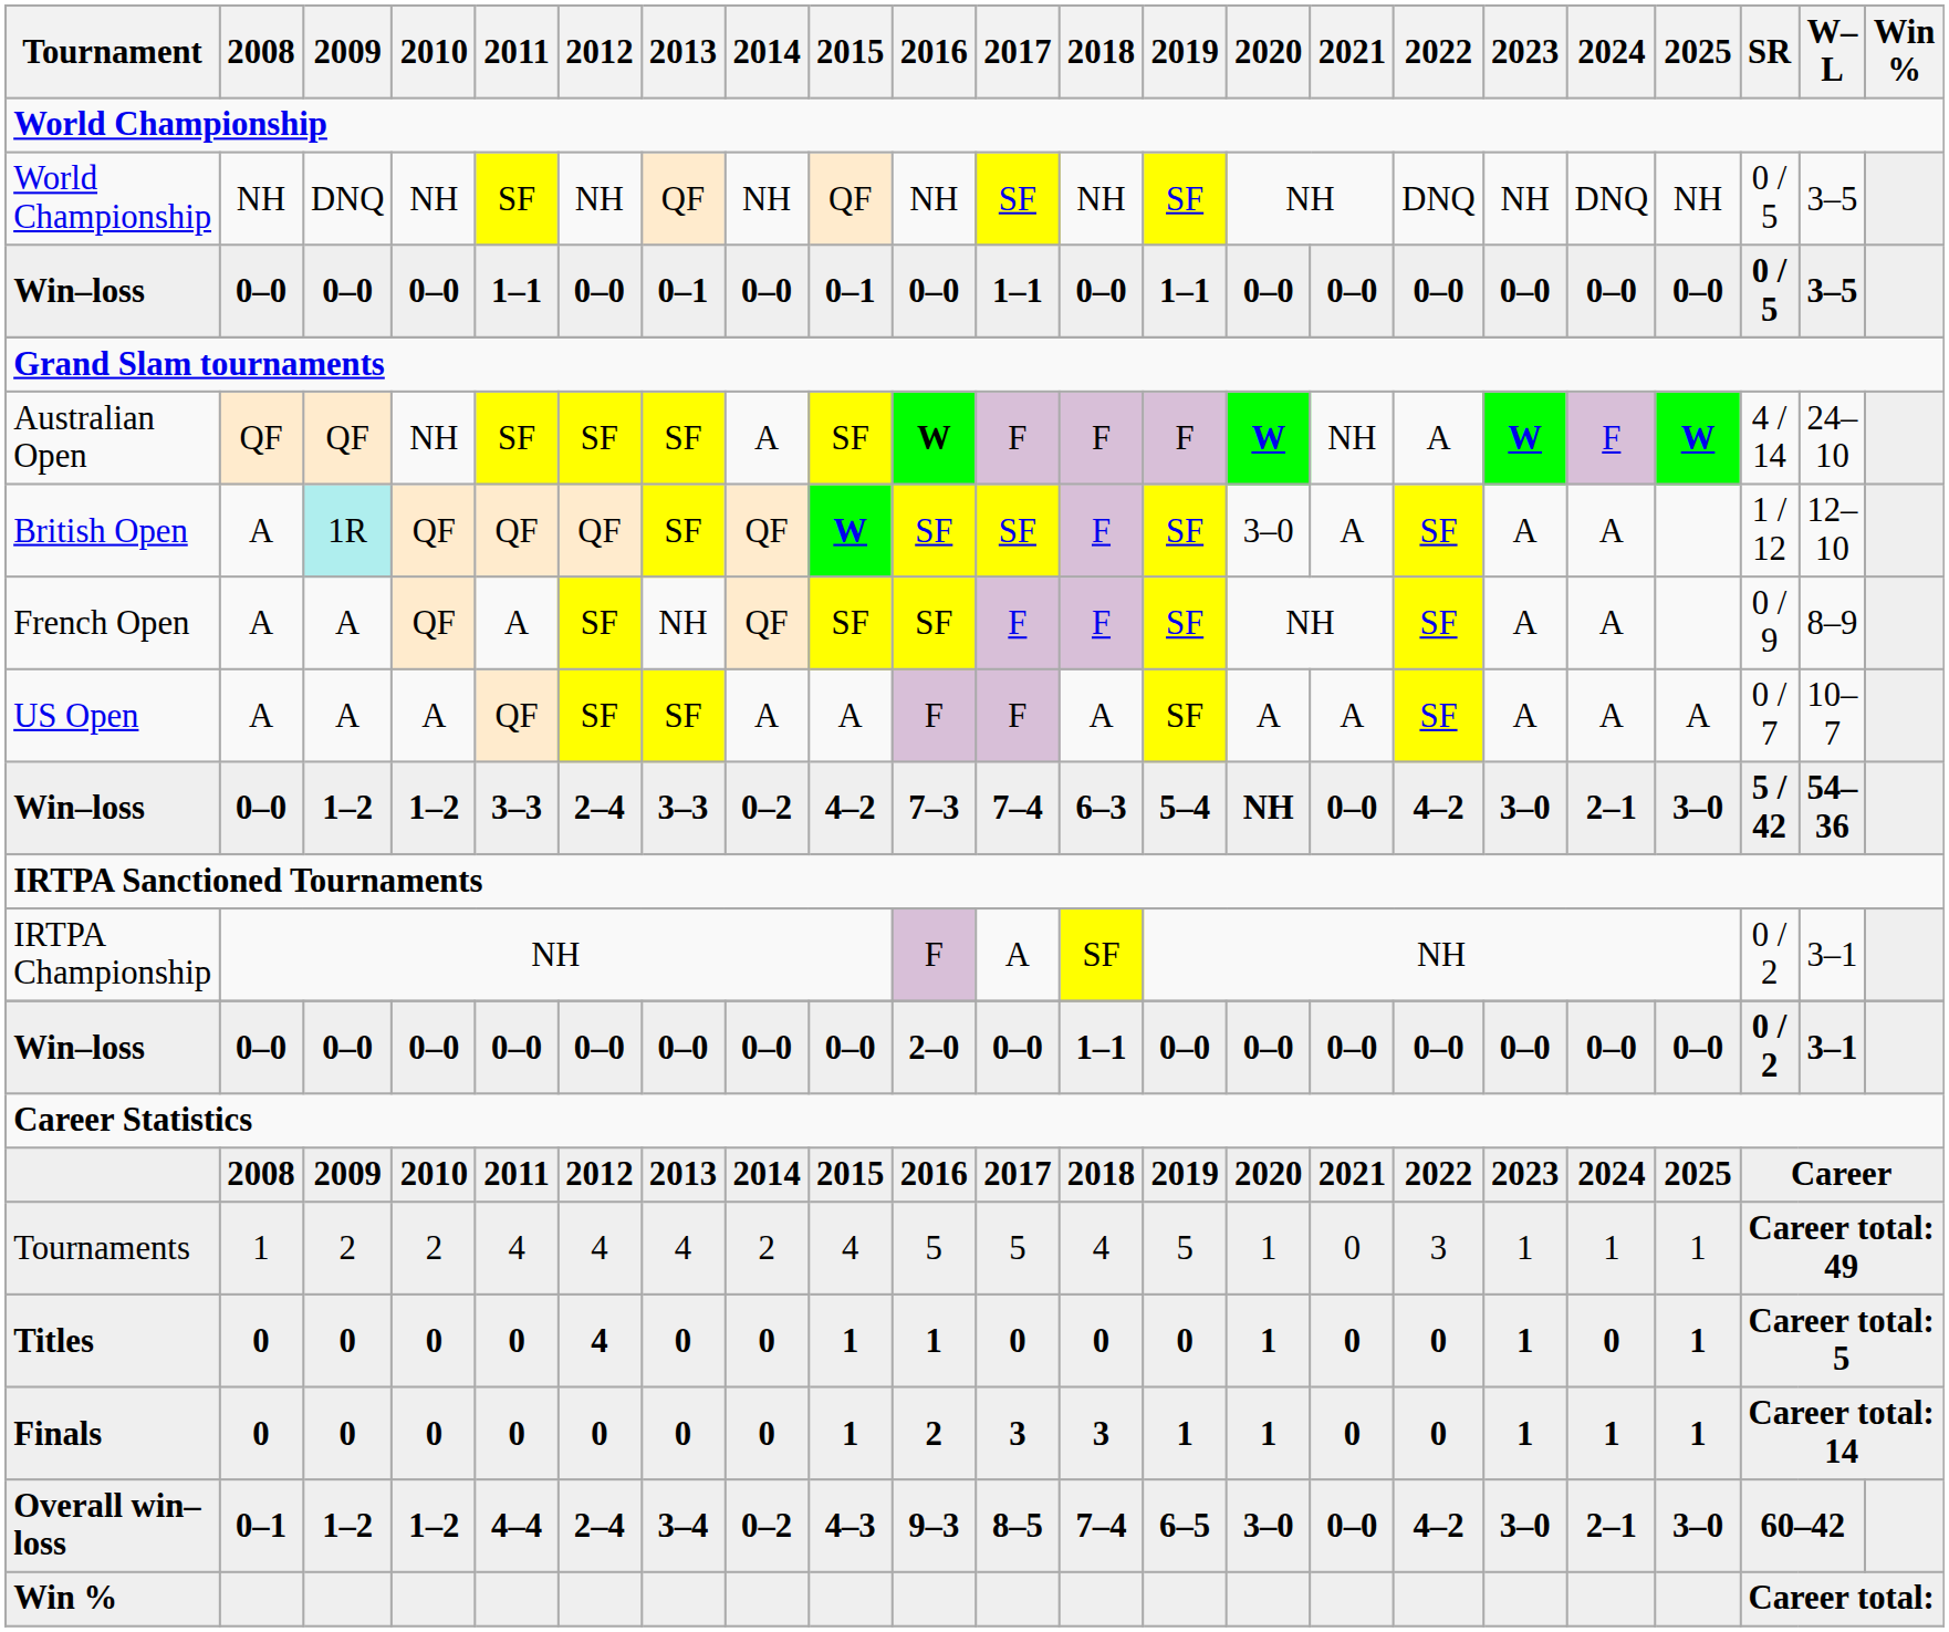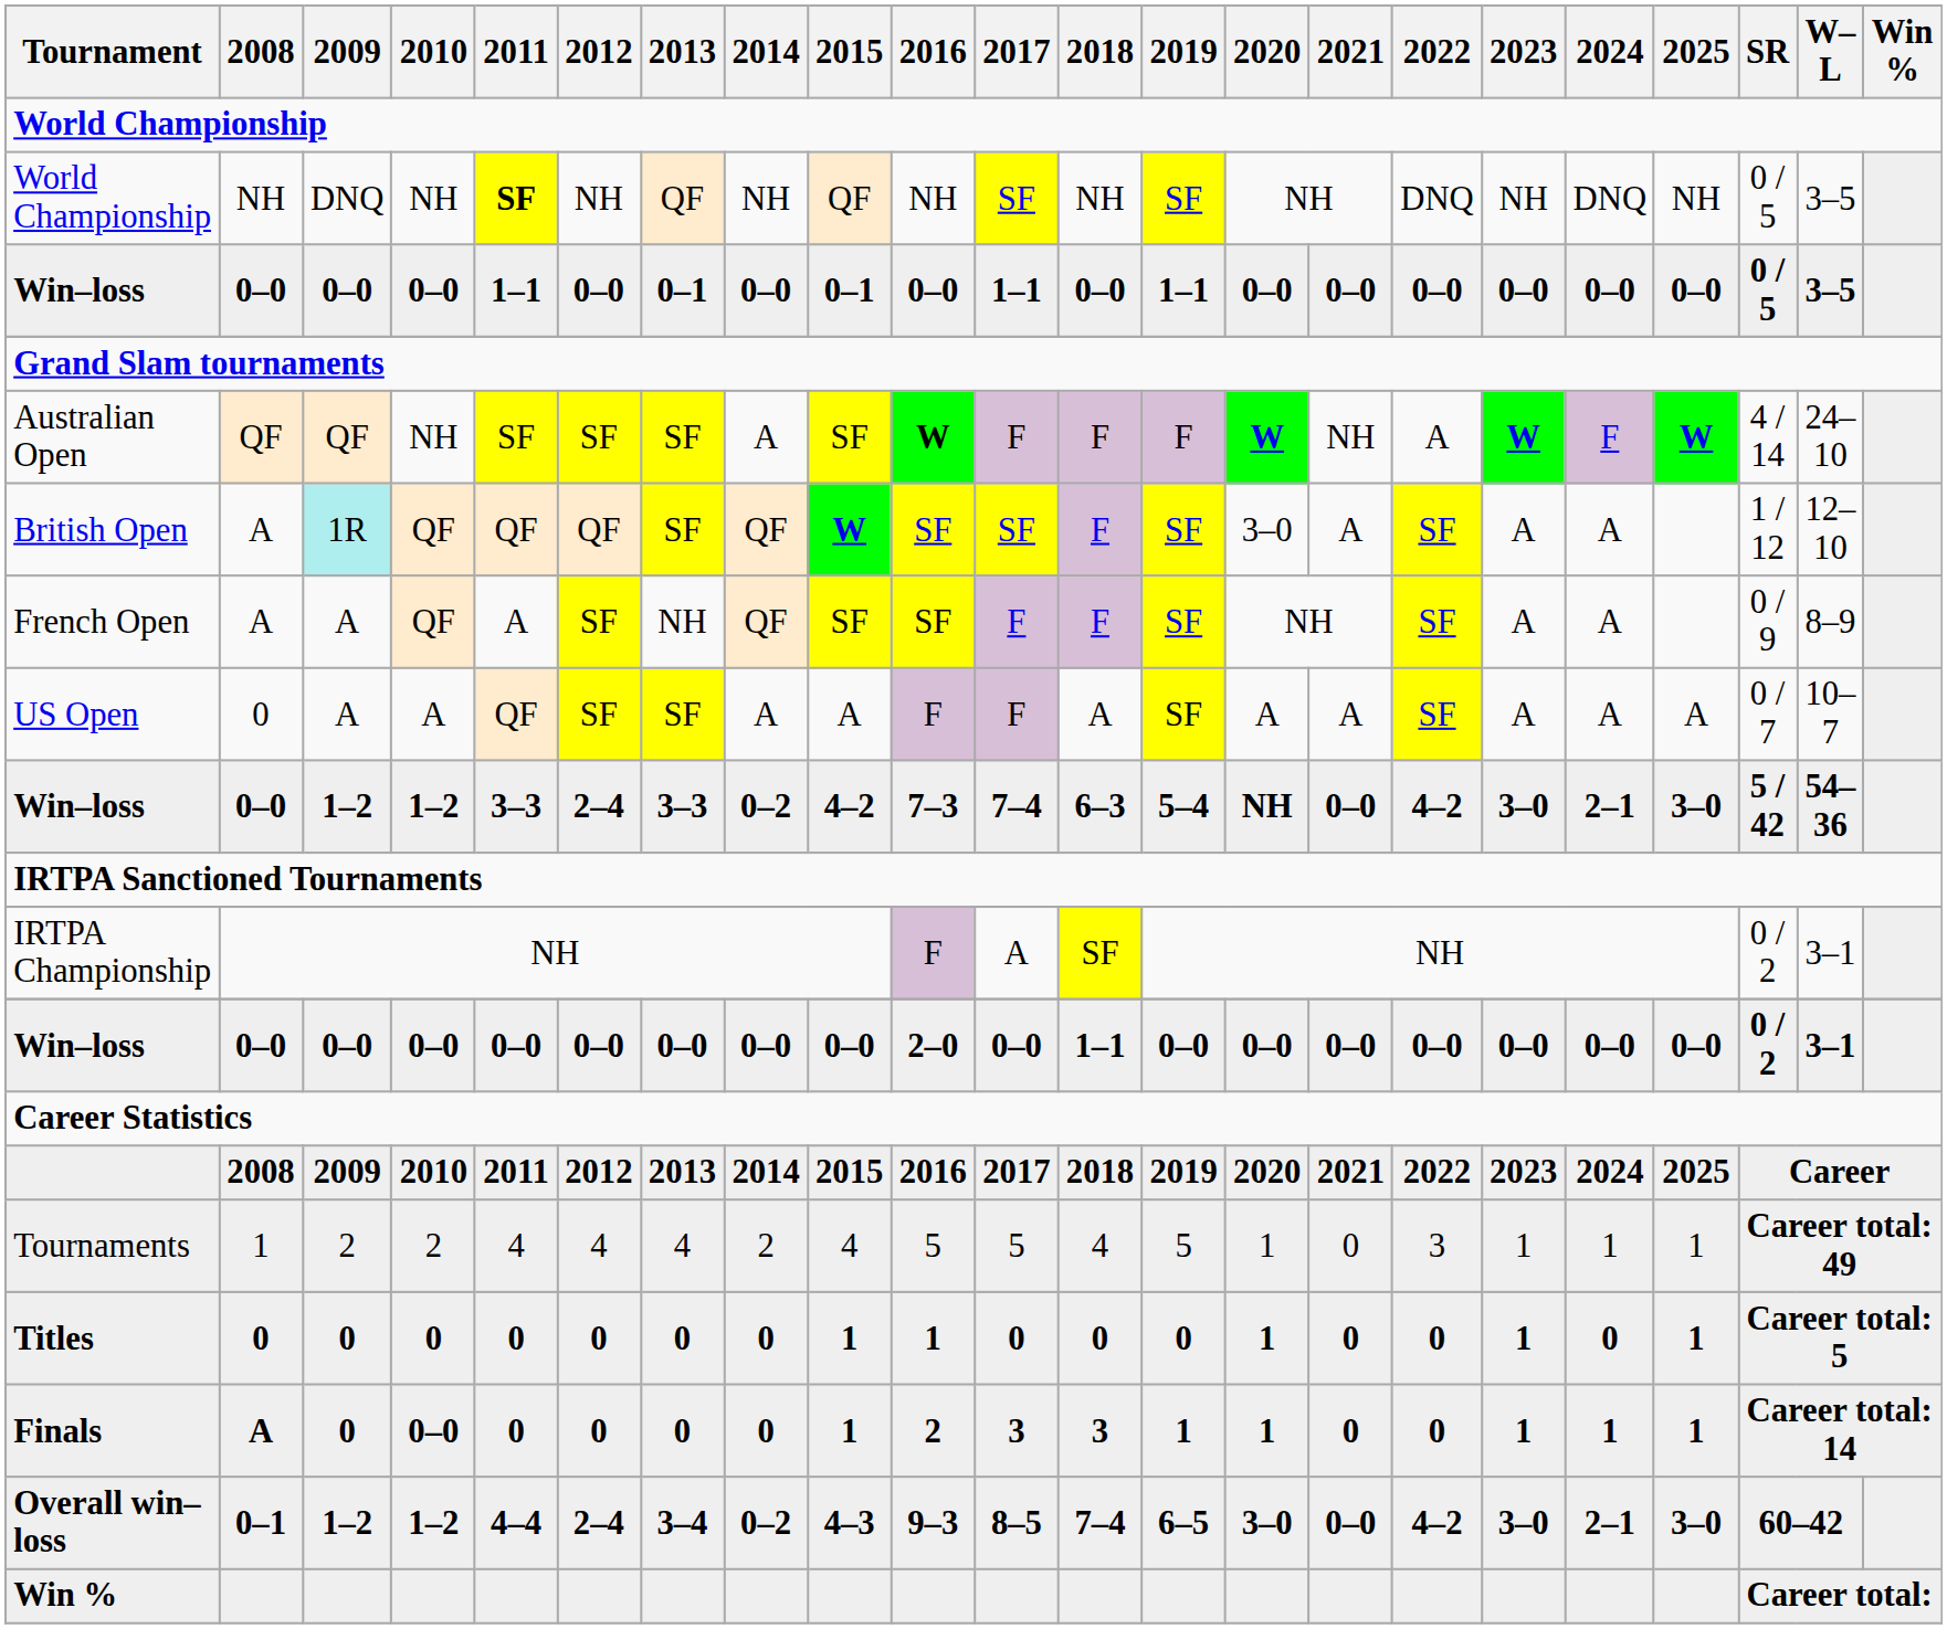World Championship / DNQ | 2011: normal -> bold
US Open | 2008: A -> 0
Titles | 2012: 4 -> 0
Finals | 2008: 0 -> A
Finals | 2010: 0 -> 0–0
